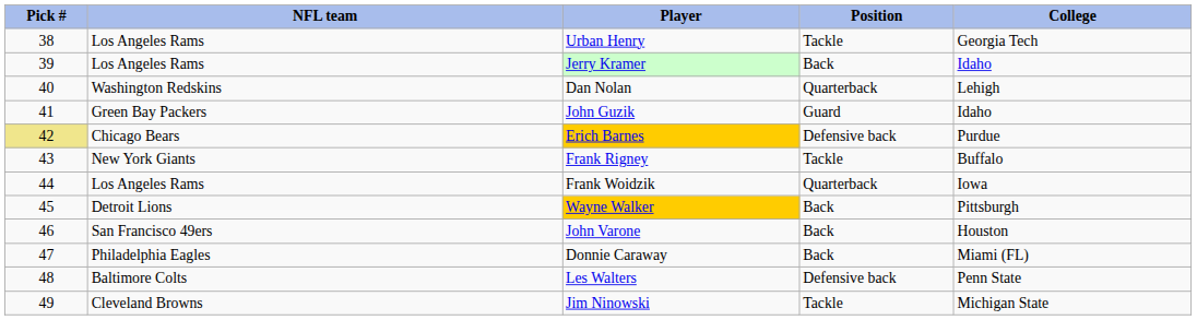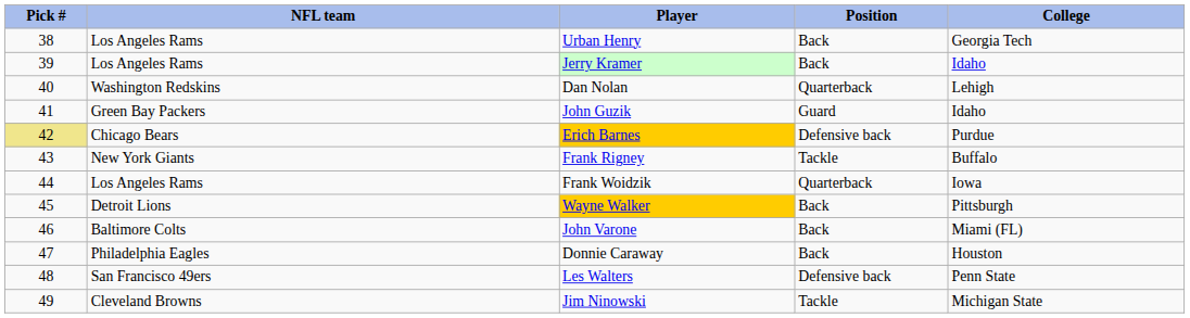Urban Henry | Position: Tackle -> Back
John Varone | NFL team: San Francisco 49ers -> Baltimore Colts
John Varone | College: Houston -> Miami (FL)
Donnie Caraway | College: Miami (FL) -> Houston
Les Walters | NFL team: Baltimore Colts -> San Francisco 49ers
